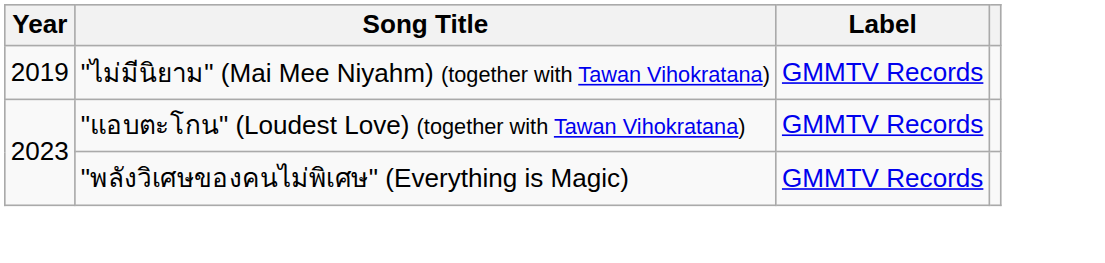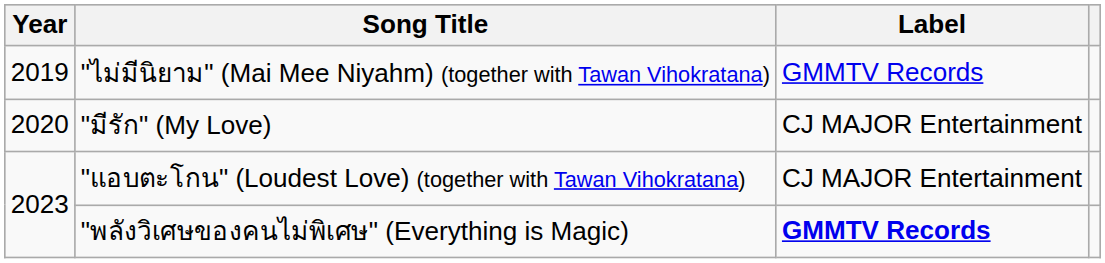+ row: 2020 | "มีรัก" (My Love) | CJ MAJOR Entertainment
"แอบตะโกน" (Loudest Love) (together with Tawan Vihokratana) | Label: GMMTV Records -> CJ MAJOR Entertainment
"พลังวิเศษของคนไม่พิเศษ" (Everything is Magic) | Label: normal -> bold
